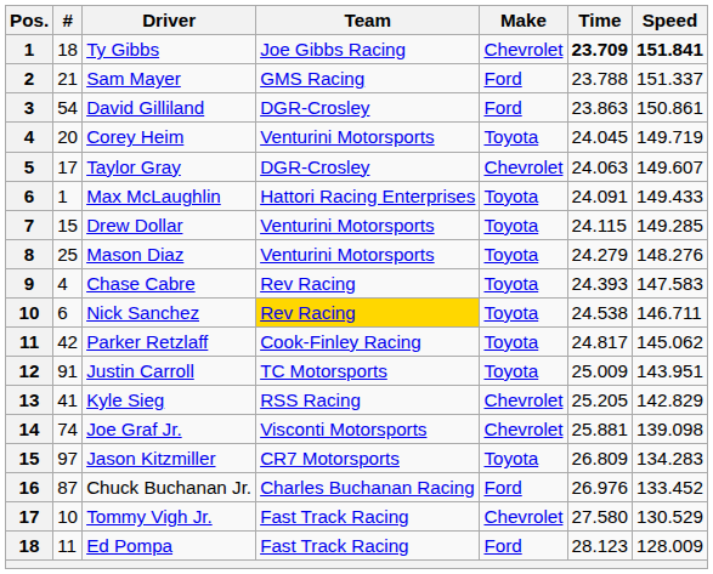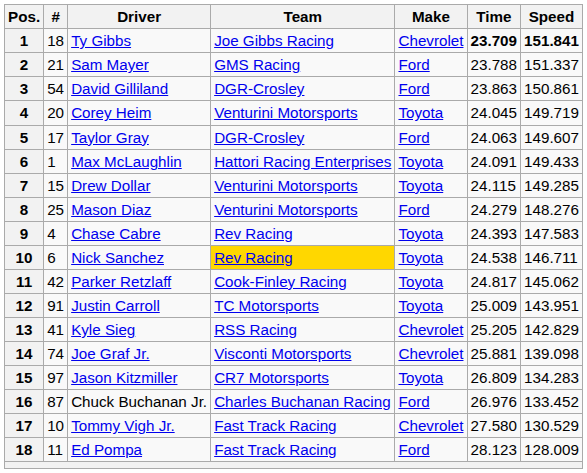Taylor Gray | Make: Chevrolet -> Ford
Mason Diaz | Make: Toyota -> Ford
